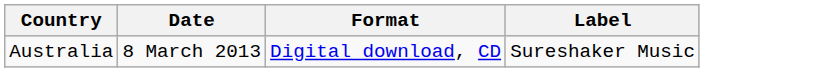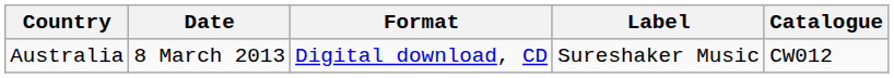+ column: Catalogue | CW012
